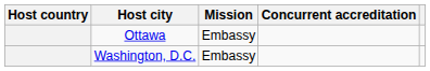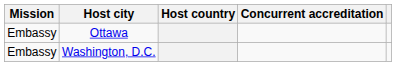columns swapped: Host country <-> Mission
